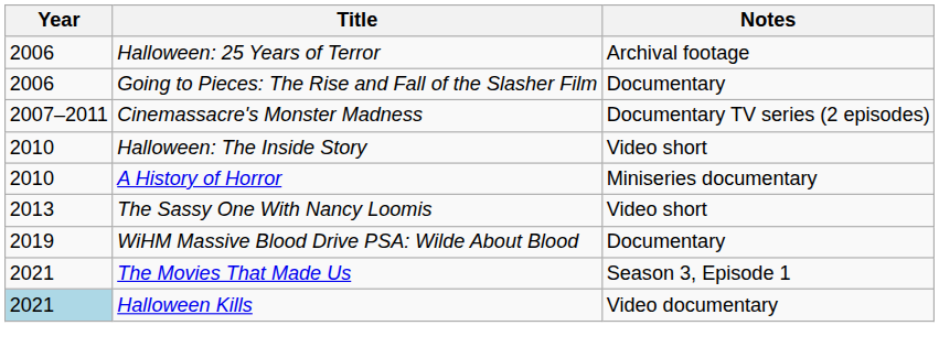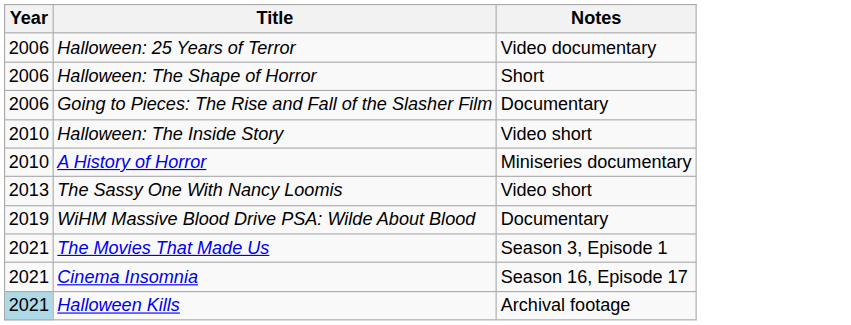Halloween: 25 Years of Terror | Notes: Archival footage -> Video documentary
+ row: 2006 | Halloween: The Shape of Horror | Short
- row: 2007–2011 | Cinemassacre's Monster Madness | Documentary TV series (2 episodes)
+ row: 2021 | Cinema Insomnia | Season 16, Episode 17
Halloween Kills | Notes: Video documentary -> Archival footage
